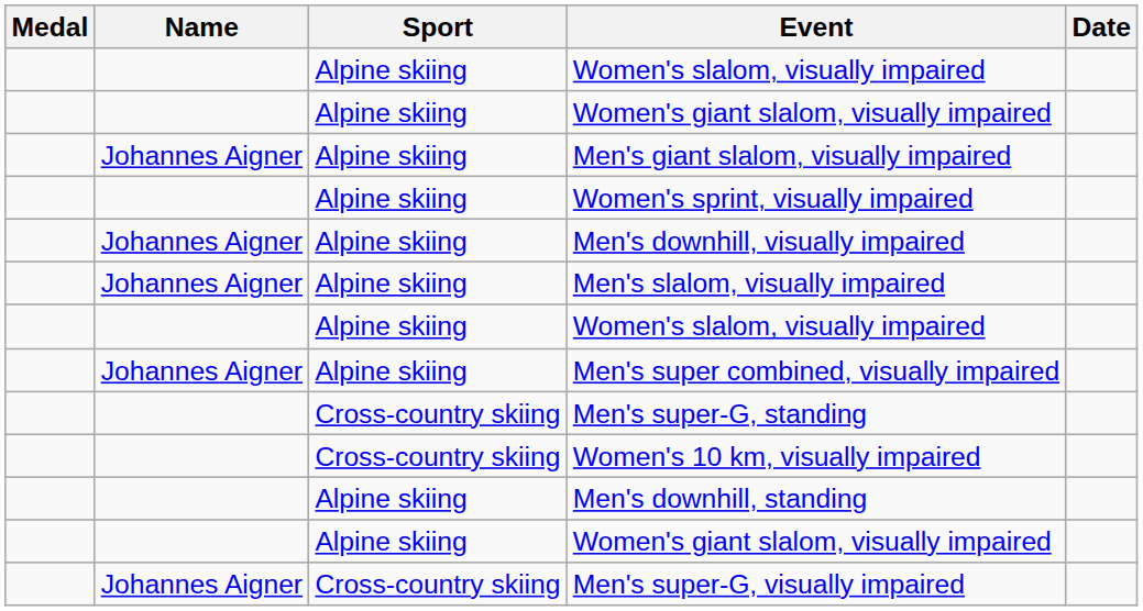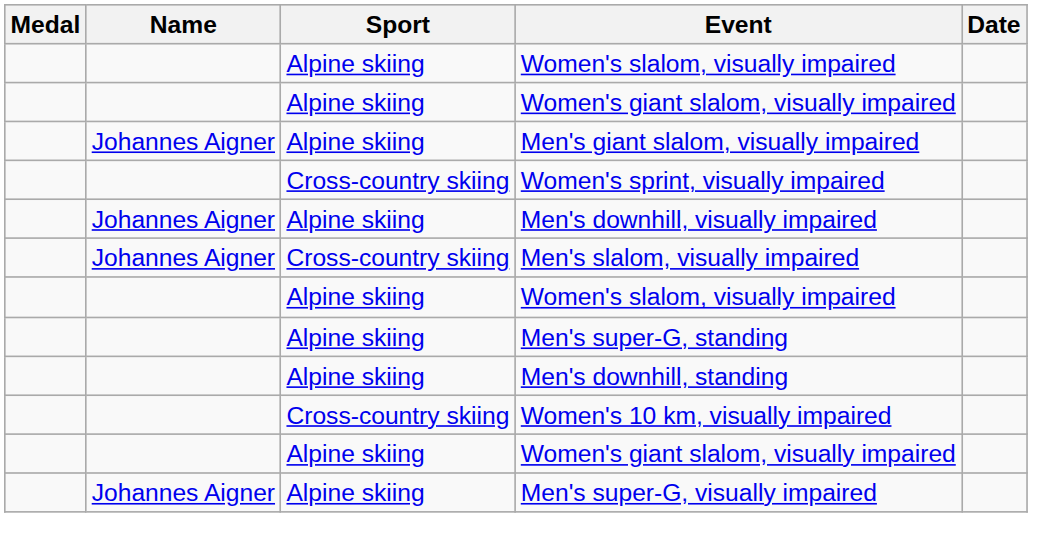Women's sprint, visually impaired | Sport: Alpine skiing -> Cross-country skiing
Men's slalom, visually impaired | Sport: Alpine skiing -> Cross-country skiing
- row: Johannes Aigner | Alpine skiing | Men's super combined, visually impaired
Men's super-G, standing | Sport: Cross-country skiing -> Alpine skiing
rows swapped: Men's downhill, standing <-> Women's 10 km, visually impaired
Men's super-G, visually impaired | Sport: Cross-country skiing -> Alpine skiing
